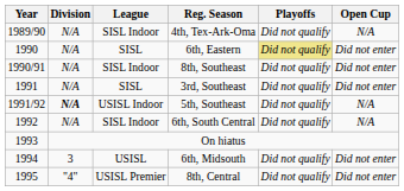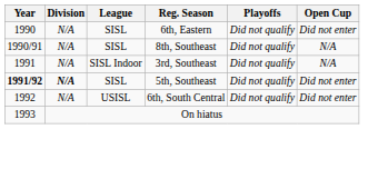- row: 1989/90 | N/A | SISL Indoor | 4th, Tex-Ark-Oma | Did not qualify | N/A
6th, Eastern | Playoffs: khaki background -> no background
8th, Southeast | League: SISL Indoor -> SISL
8th, Southeast | Open Cup: Did not enter -> N/A
3rd, Southeast | League: SISL -> SISL Indoor
3rd, Southeast | Open Cup: Did not enter -> N/A
5th, Southeast | Year: normal -> bold
5th, Southeast | League: USISL Indoor -> SISL
5th, Southeast | Open Cup: N/A -> Did not enter
6th, South Central | League: SISL Indoor -> USISL
6th, South Central | Open Cup: N/A -> Did not enter
- row: 1994 | 3 | USISL | 6th, Midsouth | Did not qualify | Did not enter
- row: 1995 | "4" | USISL Premier | 8th, Central | Did not qualify | Did not enter
